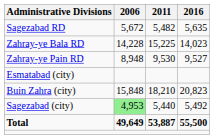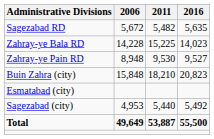rows swapped: Buin Zahra (city) <-> Esmatabad (city)
Sagezabad (city) | 2006: lightgreen background -> no background
